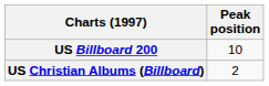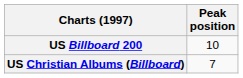US Christian Albums (Billboard) | Peak position: 2 -> 7
